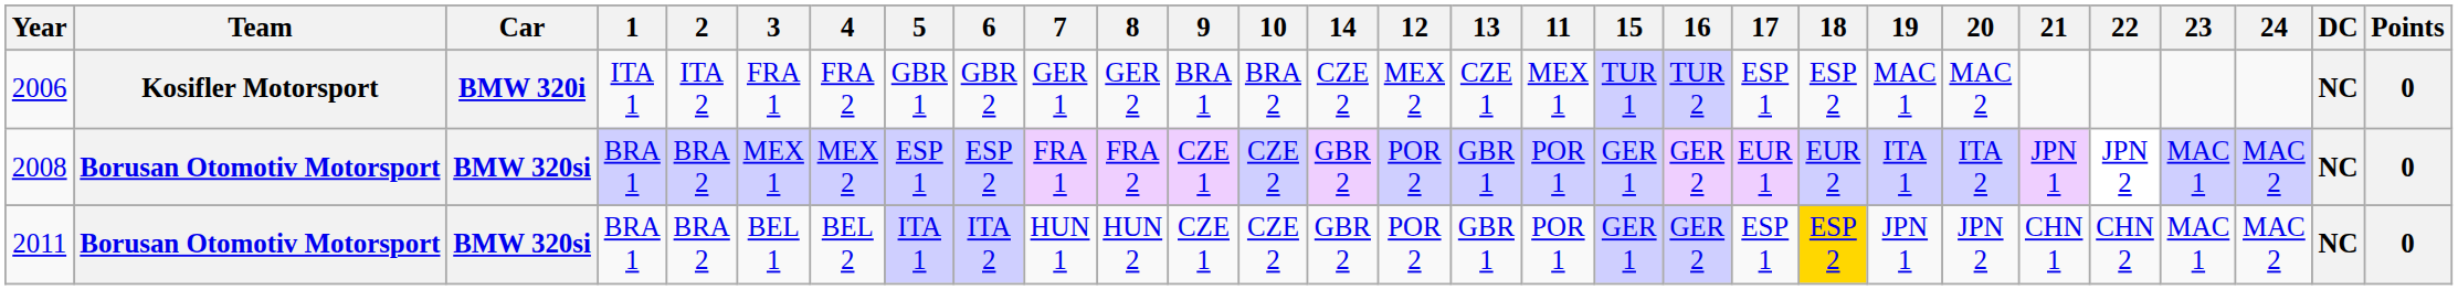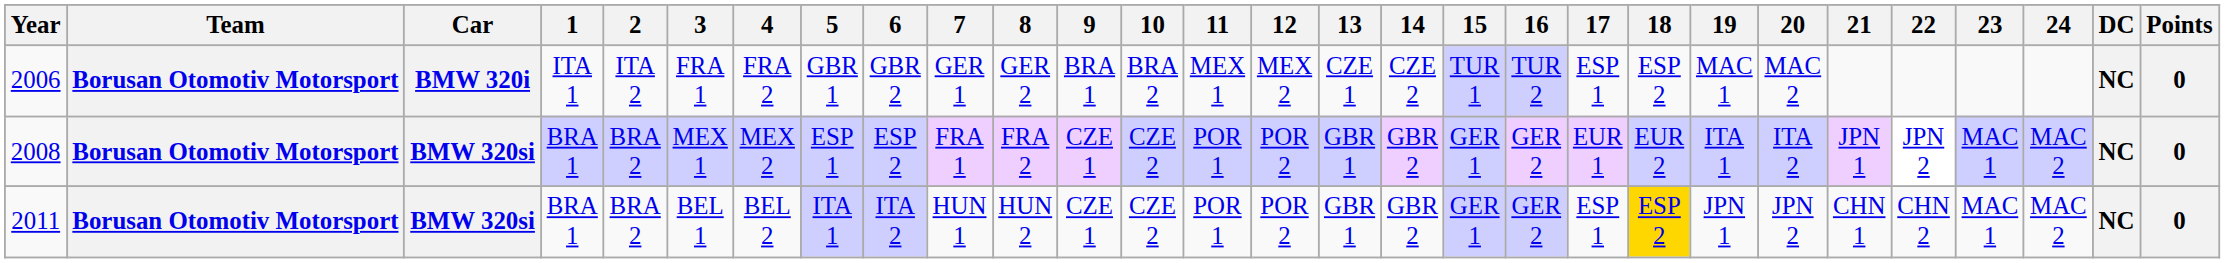columns swapped: 11 <-> 14
2006 | Team: Kosifler Motorsport -> Borusan Otomotiv Motorsport
